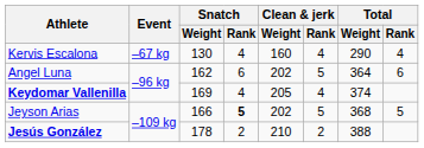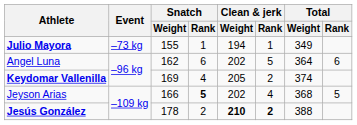- row: Kervis Escalona | –67 kg | 130 | 4 | 160 | 4 | 290 | 4
+ row: Julio Mayora | –73 kg | 155 | 1 | 194 | 1 | 349
Keydomar Vallenilla | Clean & jerk / Rank: 4 -> 2
Jeyson Arias | Clean & jerk / Rank: 5 -> 4
Jesús González | Clean & jerk / Weight: normal -> bold
Jesús González | Clean & jerk / Rank: normal -> bold
